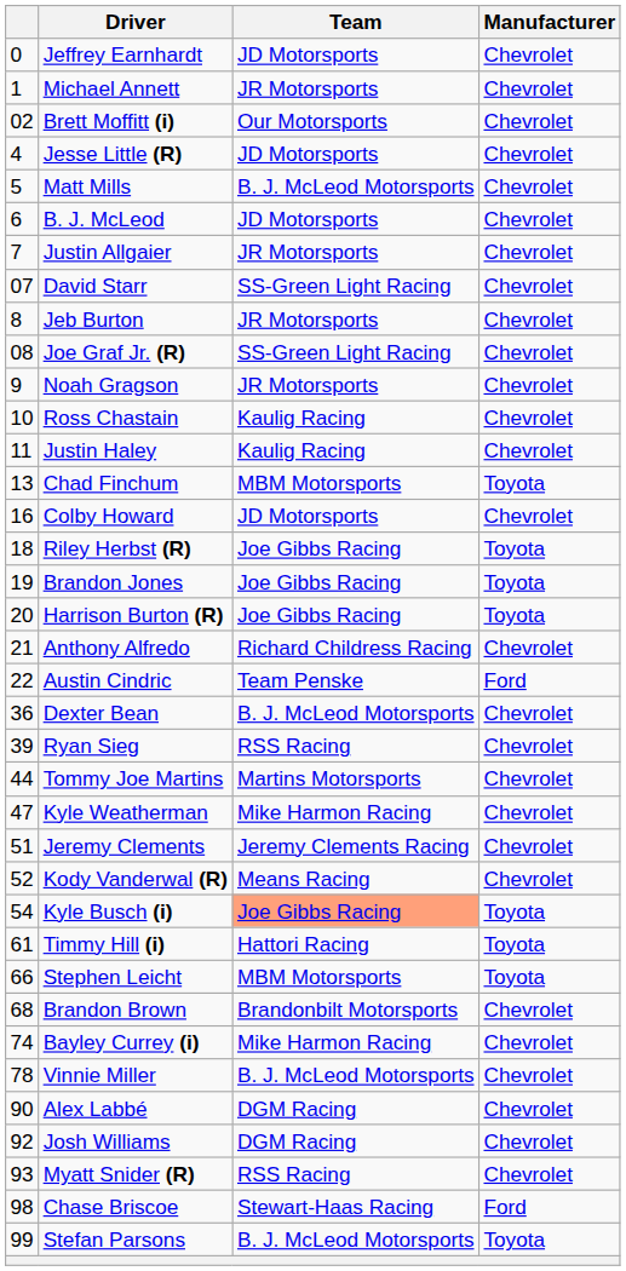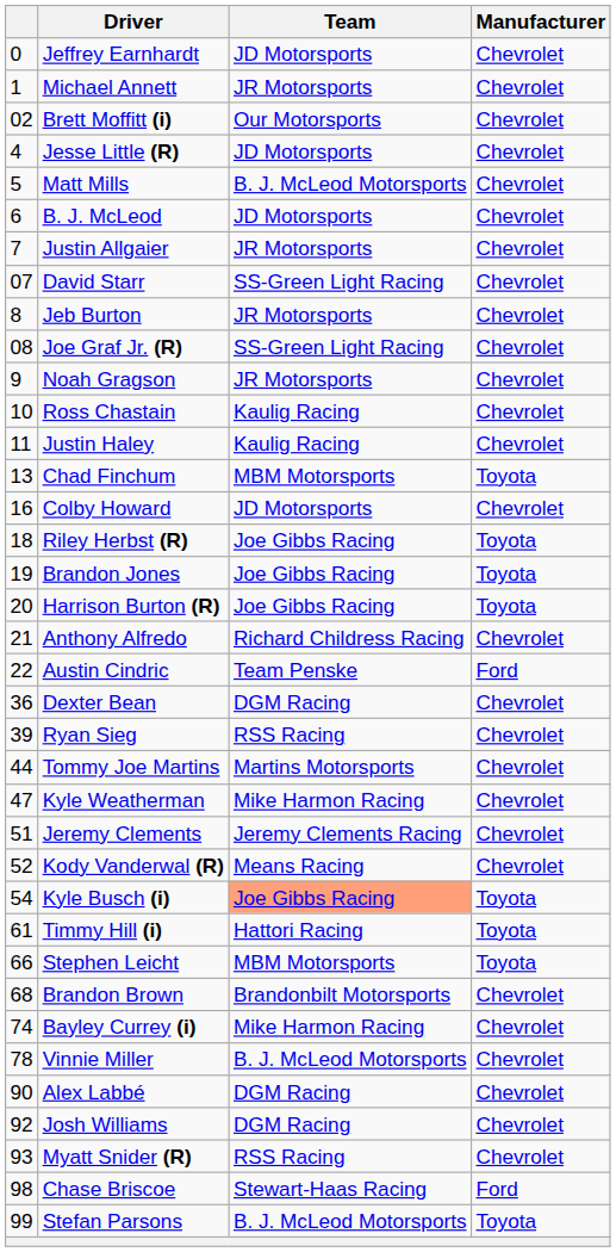Dexter Bean | Team: B. J. McLeod Motorsports -> DGM Racing
